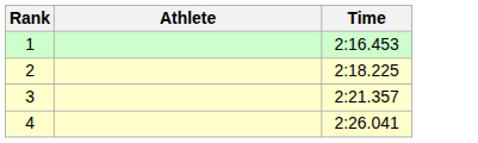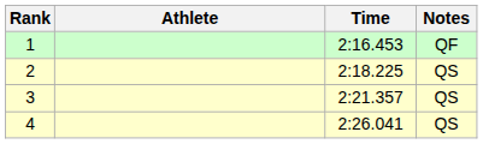+ column: Notes | QF | QS | QS | QS
